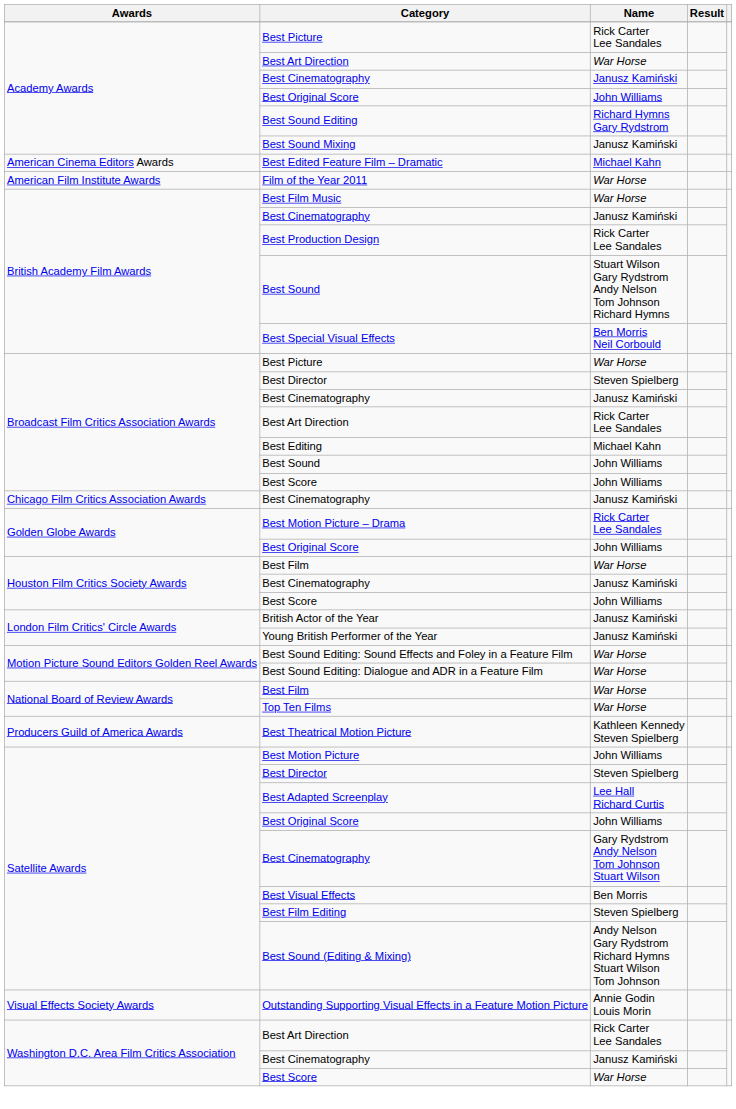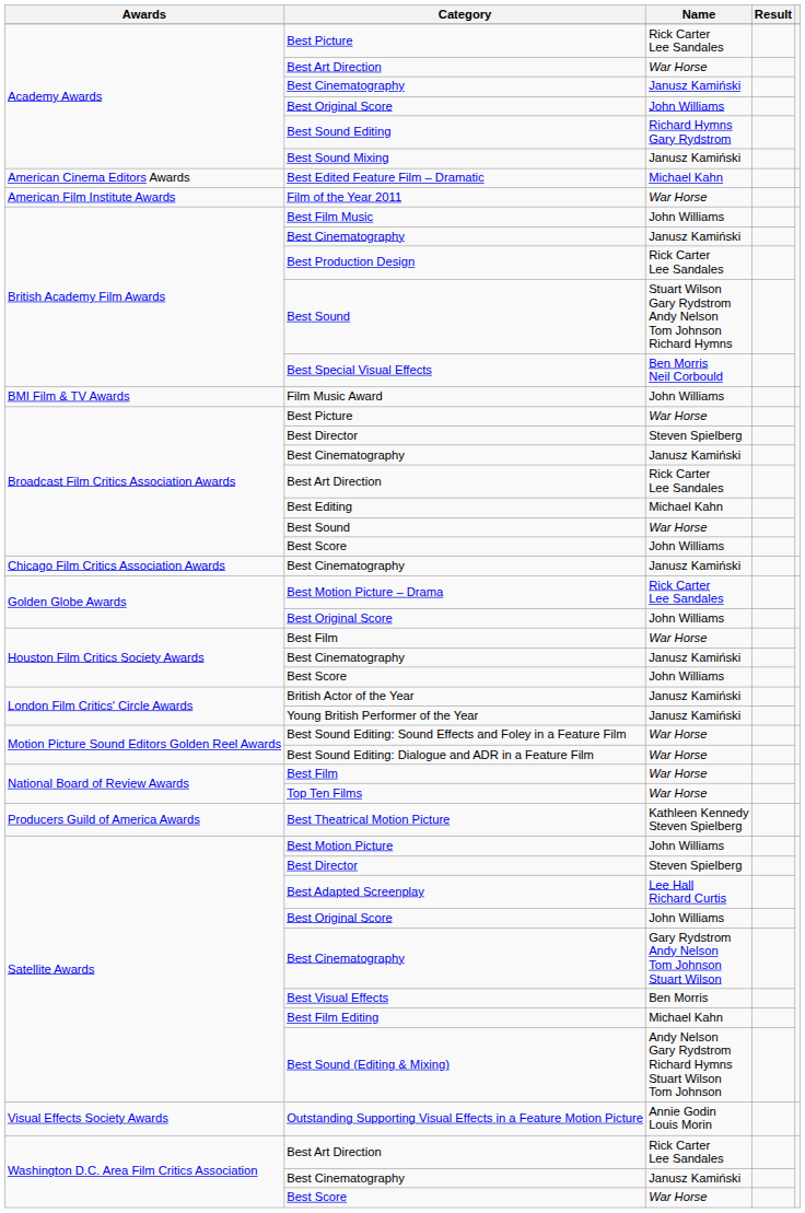Best Film Music | Name: War Horse -> John Williams
+ row: BMI Film & TV Awards | Film Music Award | John Williams
Broadcast Film Critics Association Awards / Best Sound | Name: John Williams -> War Horse
Best Film Editing | Name: Steven Spielberg -> Michael Kahn
